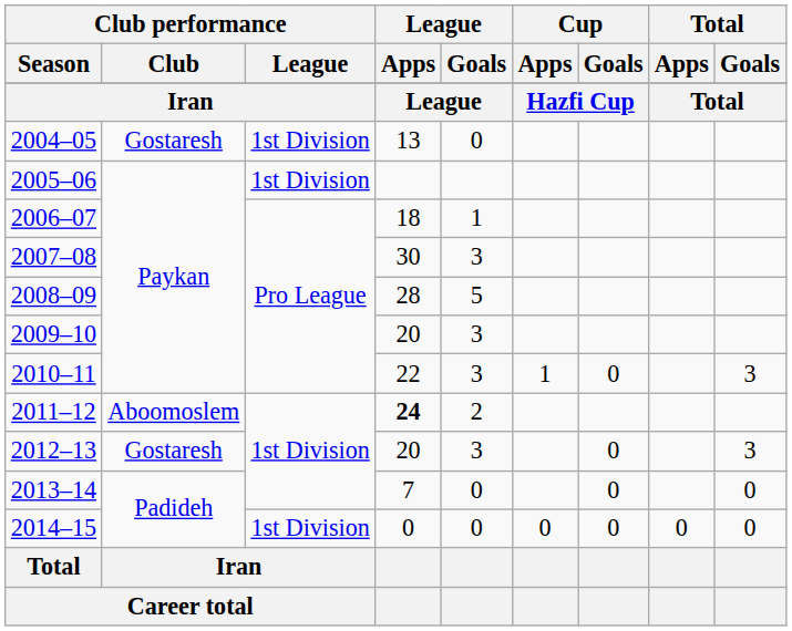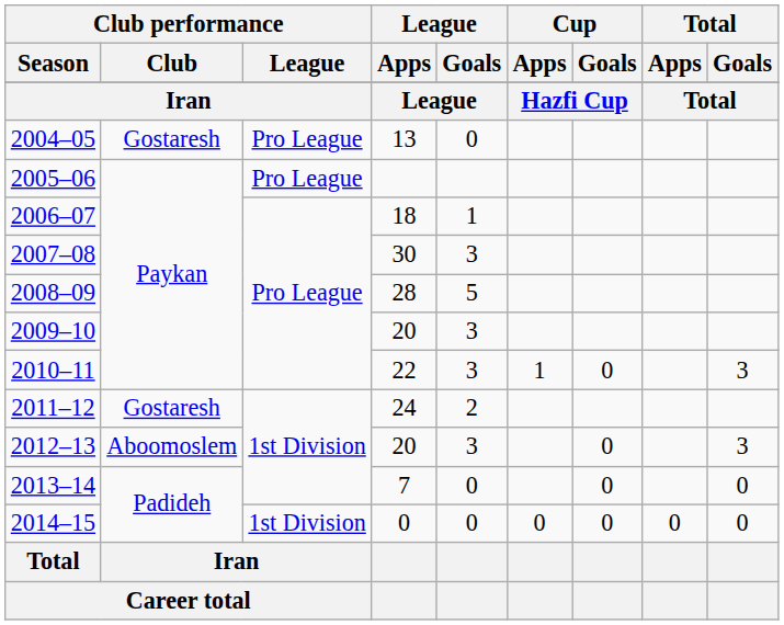2004–05 | Club performance / League: 1st Division -> Pro League
2005–06 | Club performance / League: 1st Division -> Pro League
2011–12 | Club performance / Club: Aboomoslem -> Gostaresh
2011–12 | League / Apps: bold -> normal
2012–13 | Club performance / Club: Gostaresh -> Aboomoslem
